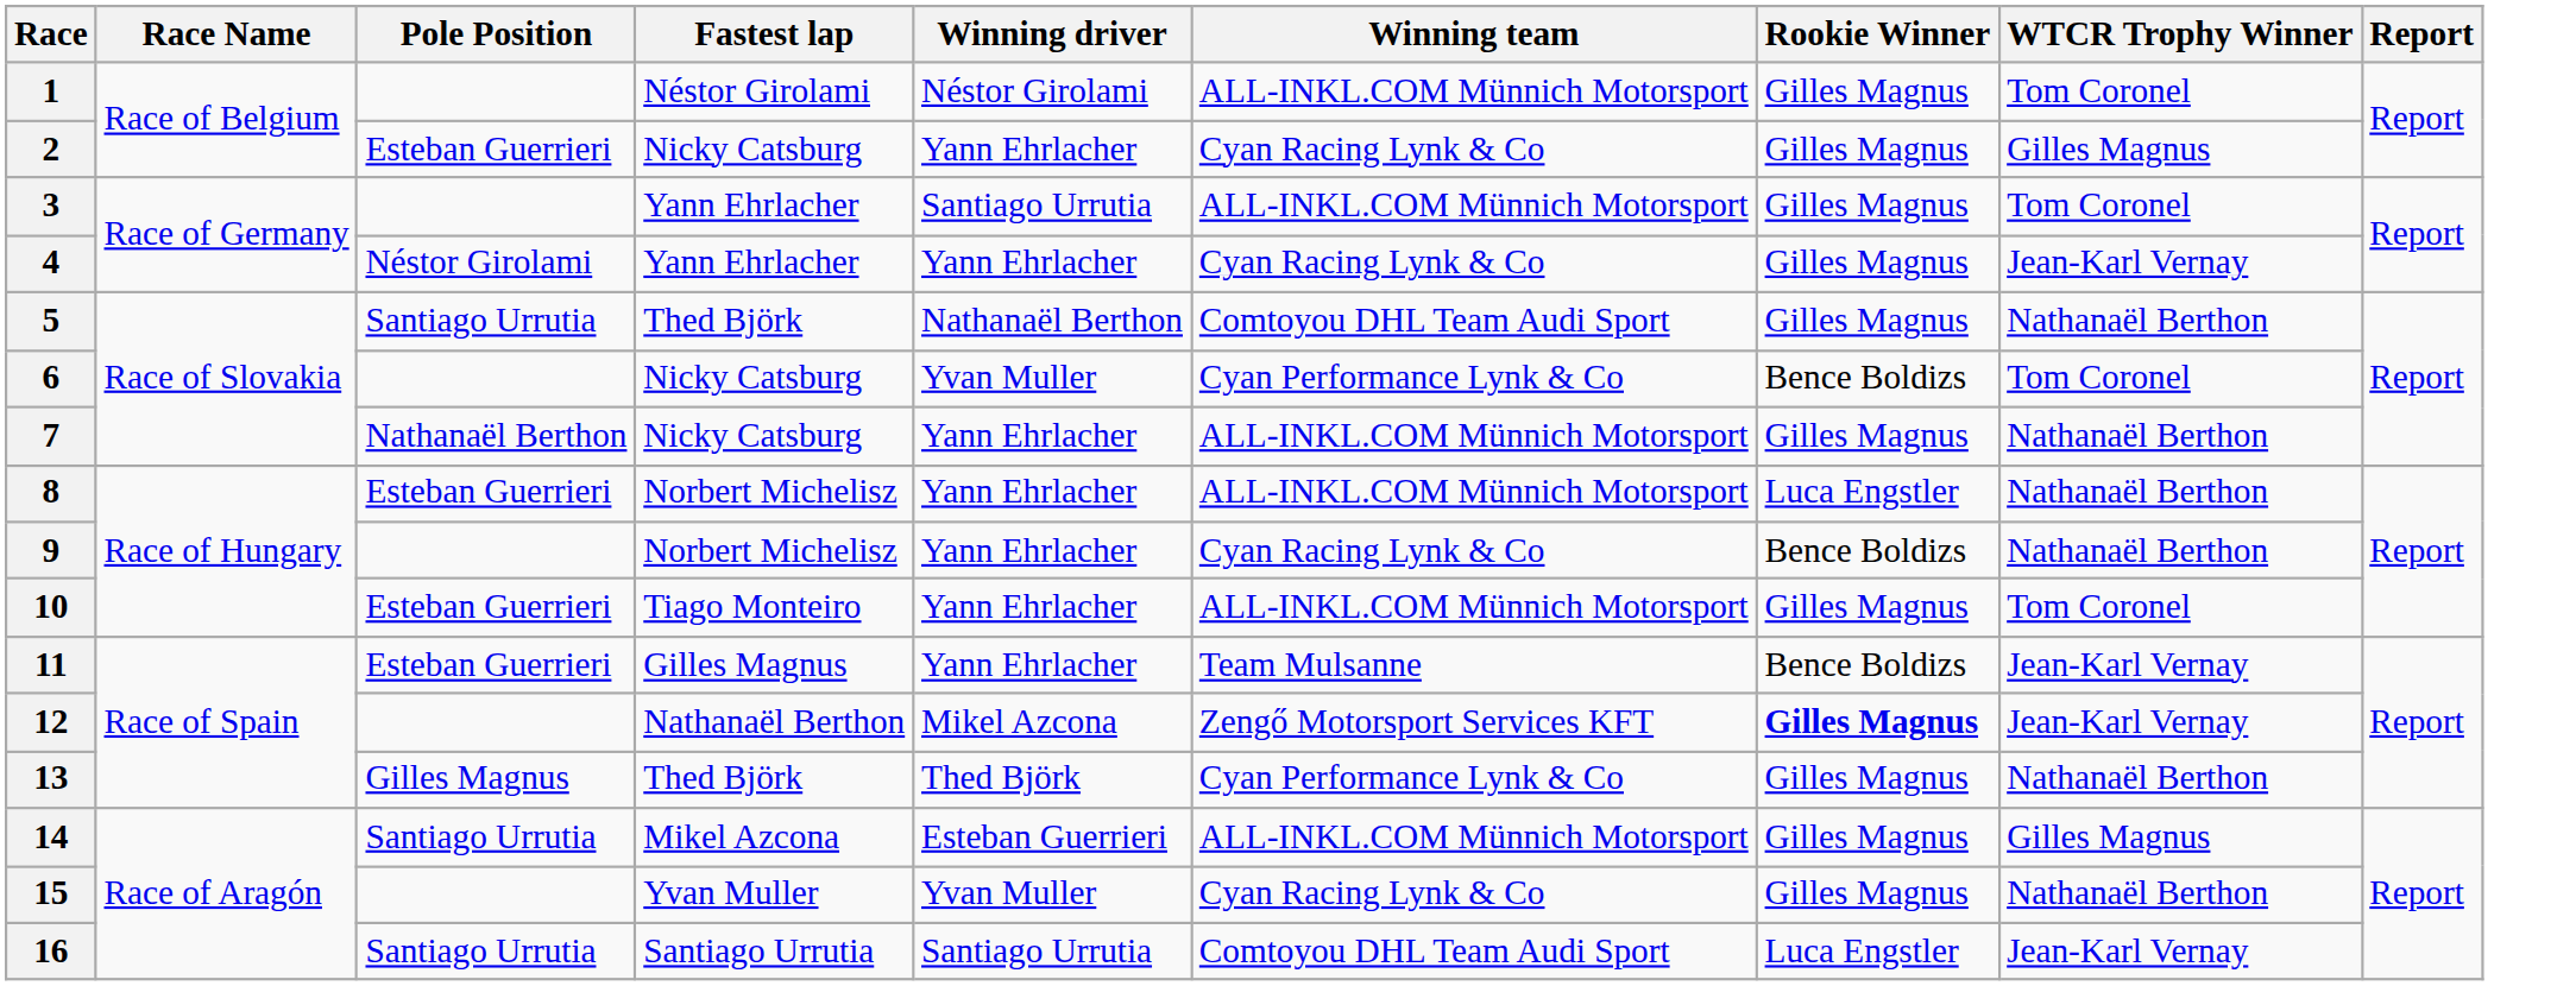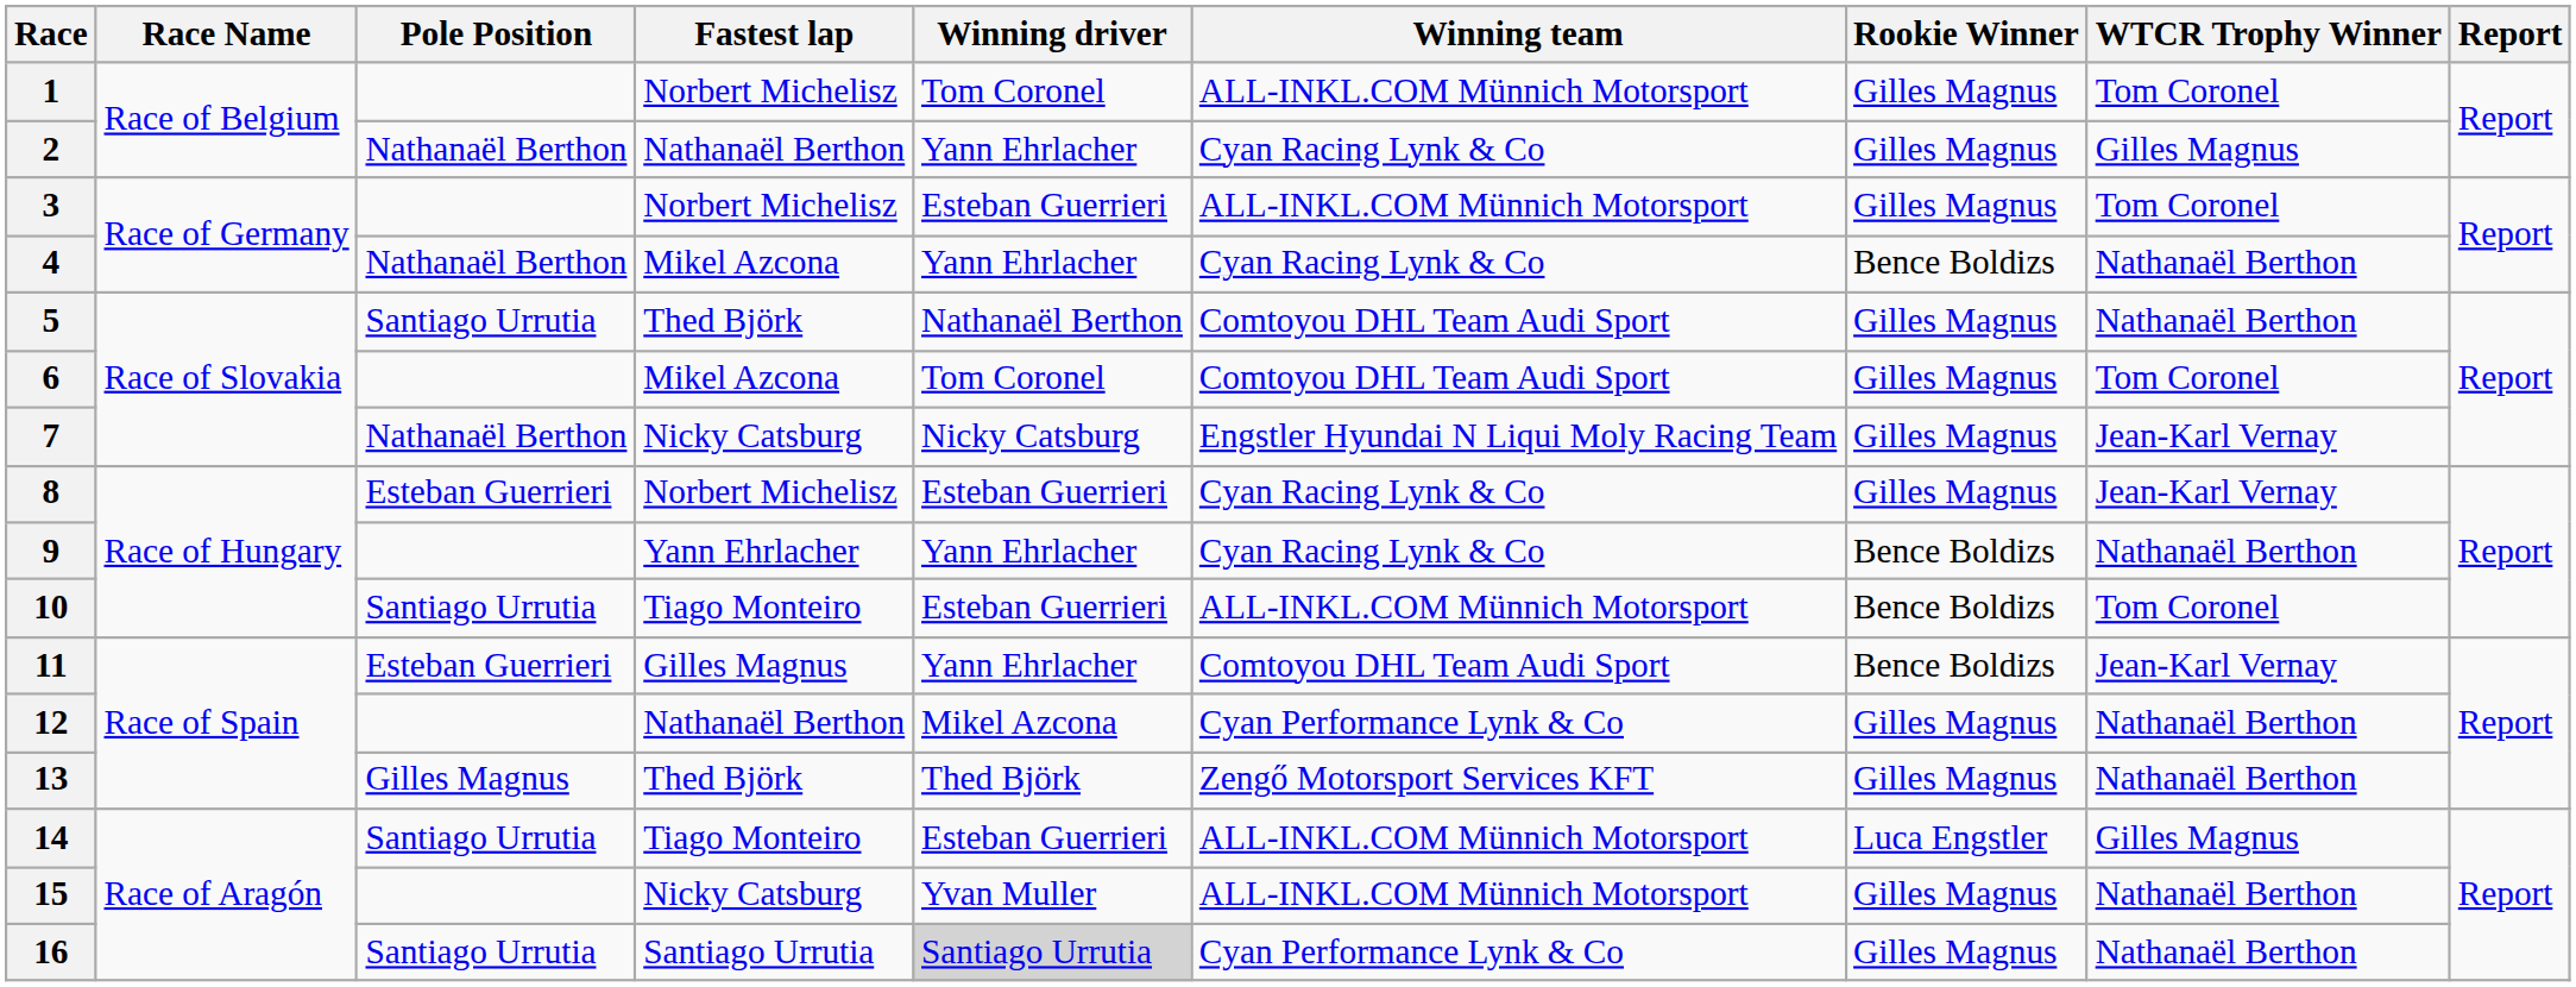1 | Fastest lap: Néstor Girolami -> Norbert Michelisz
1 | Winning driver: Néstor Girolami -> Tom Coronel
2 | Pole Position: Esteban Guerrieri -> Nathanaël Berthon
2 | Fastest lap: Nicky Catsburg -> Nathanaël Berthon
3 | Fastest lap: Yann Ehrlacher -> Norbert Michelisz
3 | Winning driver: Santiago Urrutia -> Esteban Guerrieri
4 | Pole Position: Néstor Girolami -> Nathanaël Berthon
4 | Fastest lap: Yann Ehrlacher -> Mikel Azcona
4 | Rookie Winner: Gilles Magnus -> Bence Boldizs
4 | WTCR Trophy Winner: Jean-Karl Vernay -> Nathanaël Berthon
6 | Fastest lap: Nicky Catsburg -> Mikel Azcona
6 | Winning driver: Yvan Muller -> Tom Coronel
6 | Winning team: Cyan Performance Lynk & Co -> Comtoyou DHL Team Audi Sport
6 | Rookie Winner: Bence Boldizs -> Gilles Magnus
7 | Winning driver: Yann Ehrlacher -> Nicky Catsburg
7 | Winning team: ALL-INKL.COM Münnich Motorsport -> Engstler Hyundai N Liqui Moly Racing Team
7 | WTCR Trophy Winner: Nathanaël Berthon -> Jean-Karl Vernay
8 | Winning driver: Yann Ehrlacher -> Esteban Guerrieri
8 | Winning team: ALL-INKL.COM Münnich Motorsport -> Cyan Racing Lynk & Co
8 | Rookie Winner: Luca Engstler -> Gilles Magnus
8 | WTCR Trophy Winner: Nathanaël Berthon -> Jean-Karl Vernay
9 | Fastest lap: Norbert Michelisz -> Yann Ehrlacher
10 | Pole Position: Esteban Guerrieri -> Santiago Urrutia
10 | Winning driver: Yann Ehrlacher -> Esteban Guerrieri
10 | Rookie Winner: Gilles Magnus -> Bence Boldizs
11 | Winning team: Team Mulsanne -> Comtoyou DHL Team Audi Sport
12 | Winning team: Zengő Motorsport Services KFT -> Cyan Performance Lynk & Co
12 | Rookie Winner: bold -> normal
12 | WTCR Trophy Winner: Jean-Karl Vernay -> Nathanaël Berthon
13 | Winning team: Cyan Performance Lynk & Co -> Zengő Motorsport Services KFT
14 | Fastest lap: Mikel Azcona -> Tiago Monteiro
14 | Rookie Winner: Gilles Magnus -> Luca Engstler
15 | Fastest lap: Yvan Muller -> Nicky Catsburg
15 | Winning team: Cyan Racing Lynk & Co -> ALL-INKL.COM Münnich Motorsport
16 | Winning driver: no background -> lightgrey background
16 | Winning team: Comtoyou DHL Team Audi Sport -> Cyan Performance Lynk & Co
16 | Rookie Winner: Luca Engstler -> Gilles Magnus
16 | WTCR Trophy Winner: Jean-Karl Vernay -> Nathanaël Berthon
